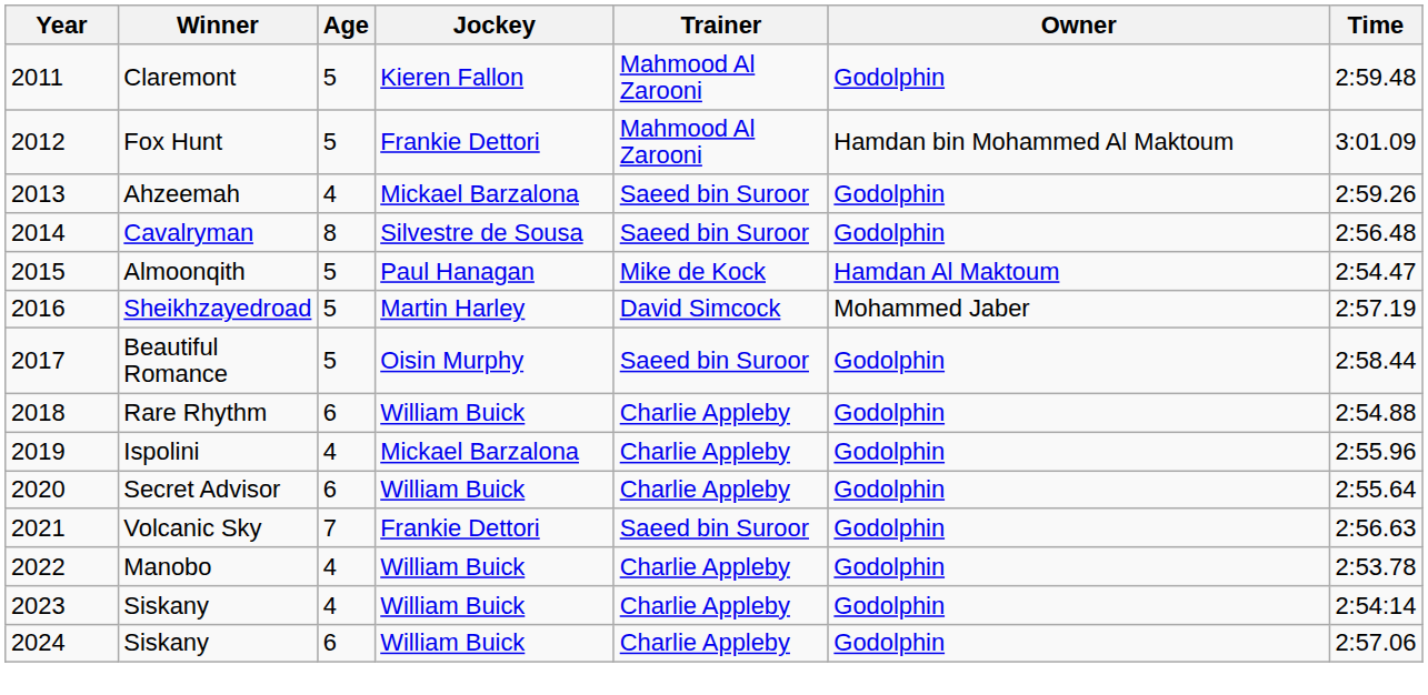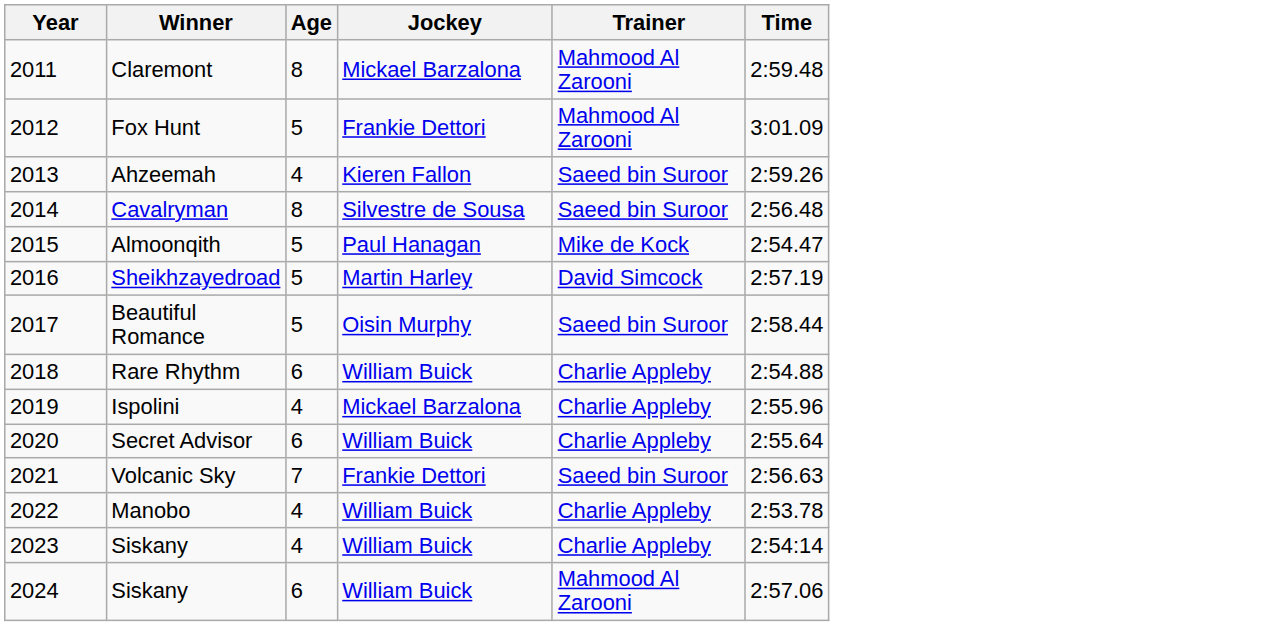- column: Owner | Godolphin | Hamdan bin Mohammed Al Maktoum | Godolphin | Godolphin | Hamdan Al Maktoum | Mohammed Jaber | Godolphin | Godolphin | Godolphin | Godolphin | Godolphin | Godolphin | Godolphin | Godolphin
Claremont | Age: 5 -> 8
Claremont | Jockey: Kieren Fallon -> Mickael Barzalona
Ahzeemah | Jockey: Mickael Barzalona -> Kieren Fallon
2024 / Siskany | Trainer: Charlie Appleby -> Mahmood Al Zarooni
